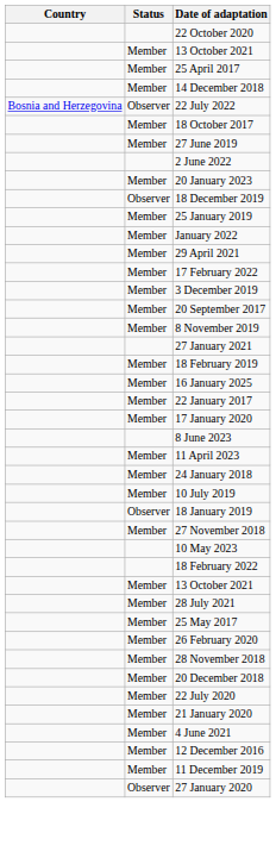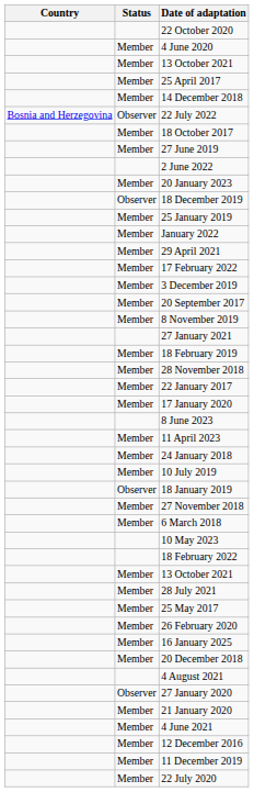+ row: Member | 4 June 2020
rows swapped: 16 January 2025 <-> 28 November 2018
+ row: Member | 6 March 2018
+ row: 4 August 2021
rows swapped: 22 July 2020 <-> 27 January 2020
